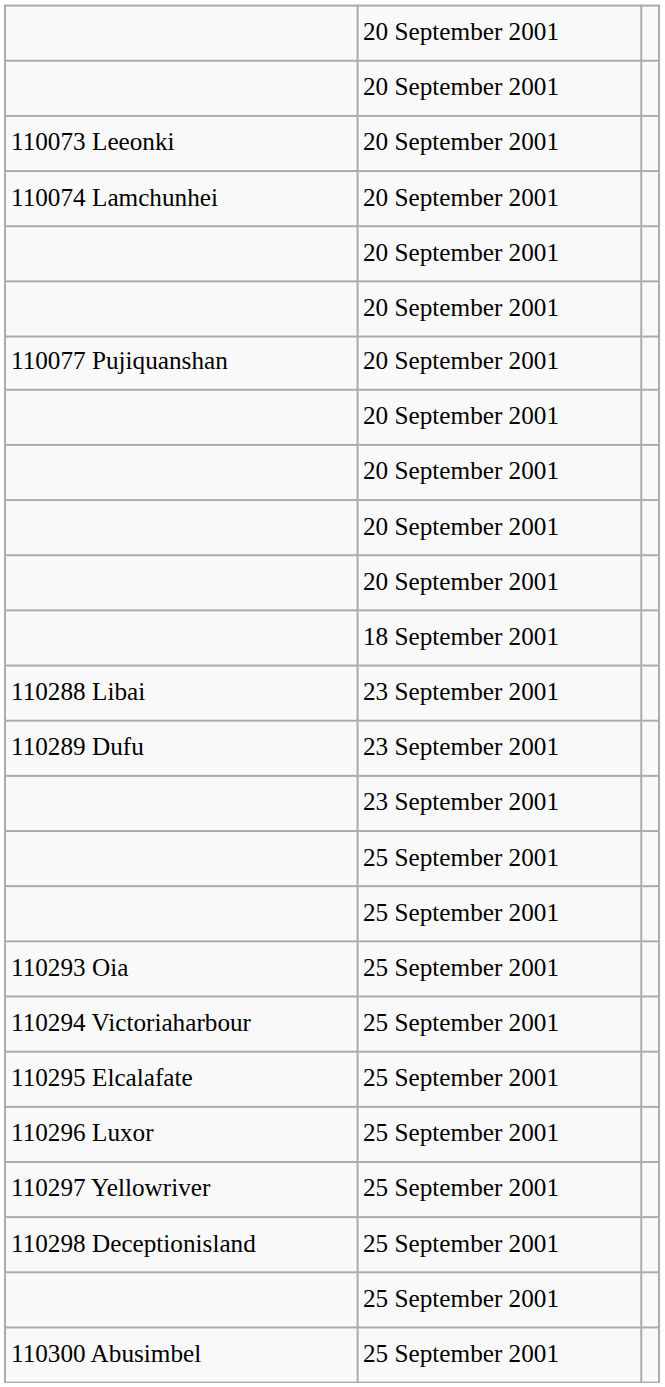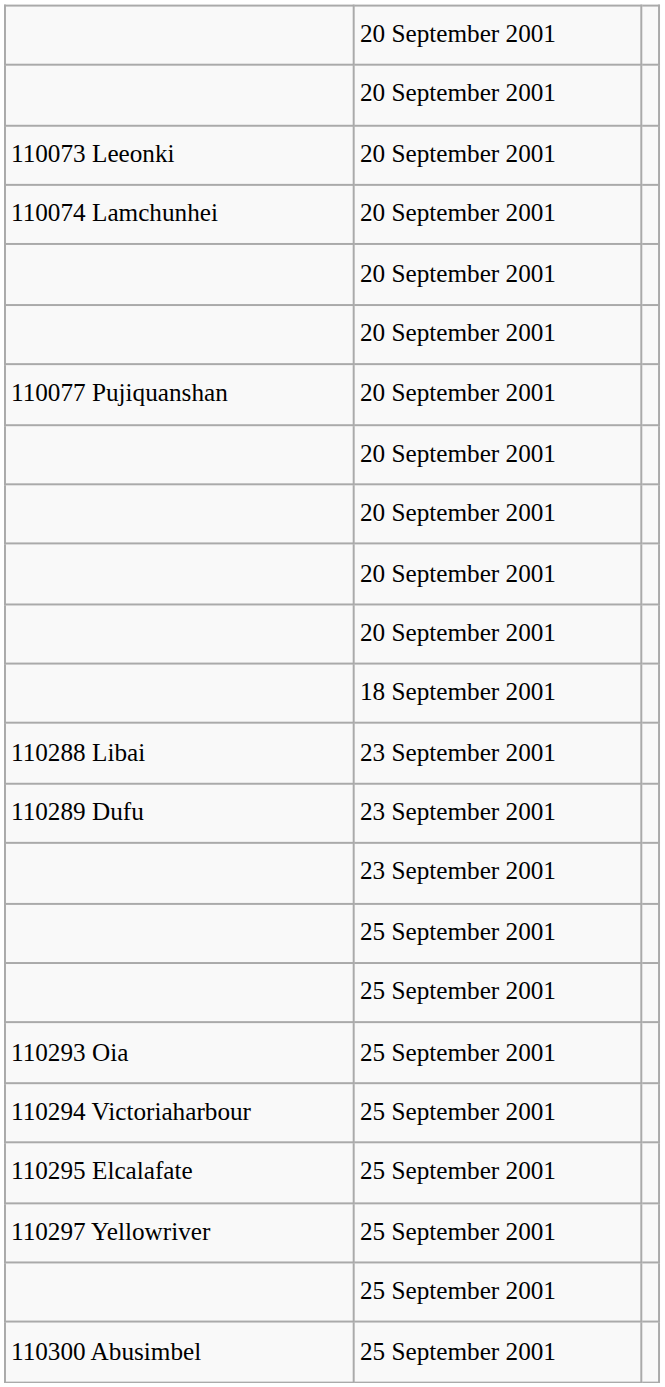- row: 110296 Luxor | 25 September 2001
- row: 110298 Deceptionisland | 25 September 2001
